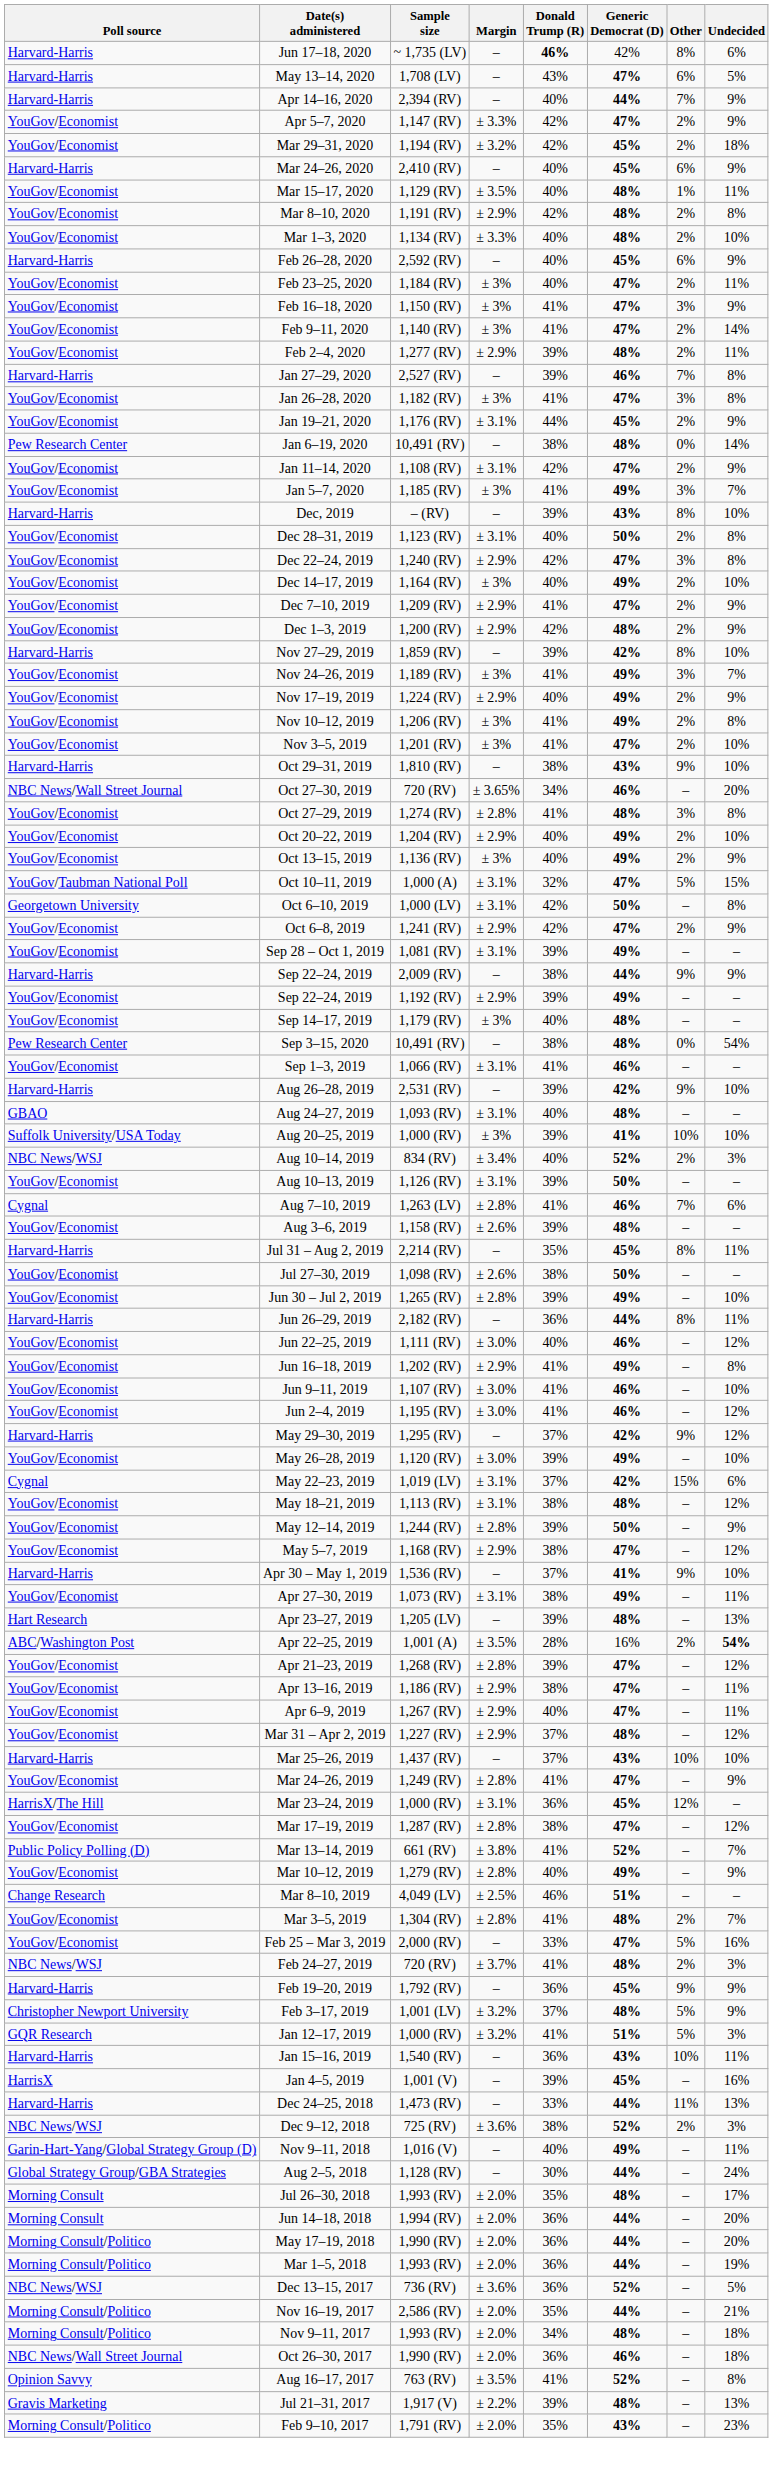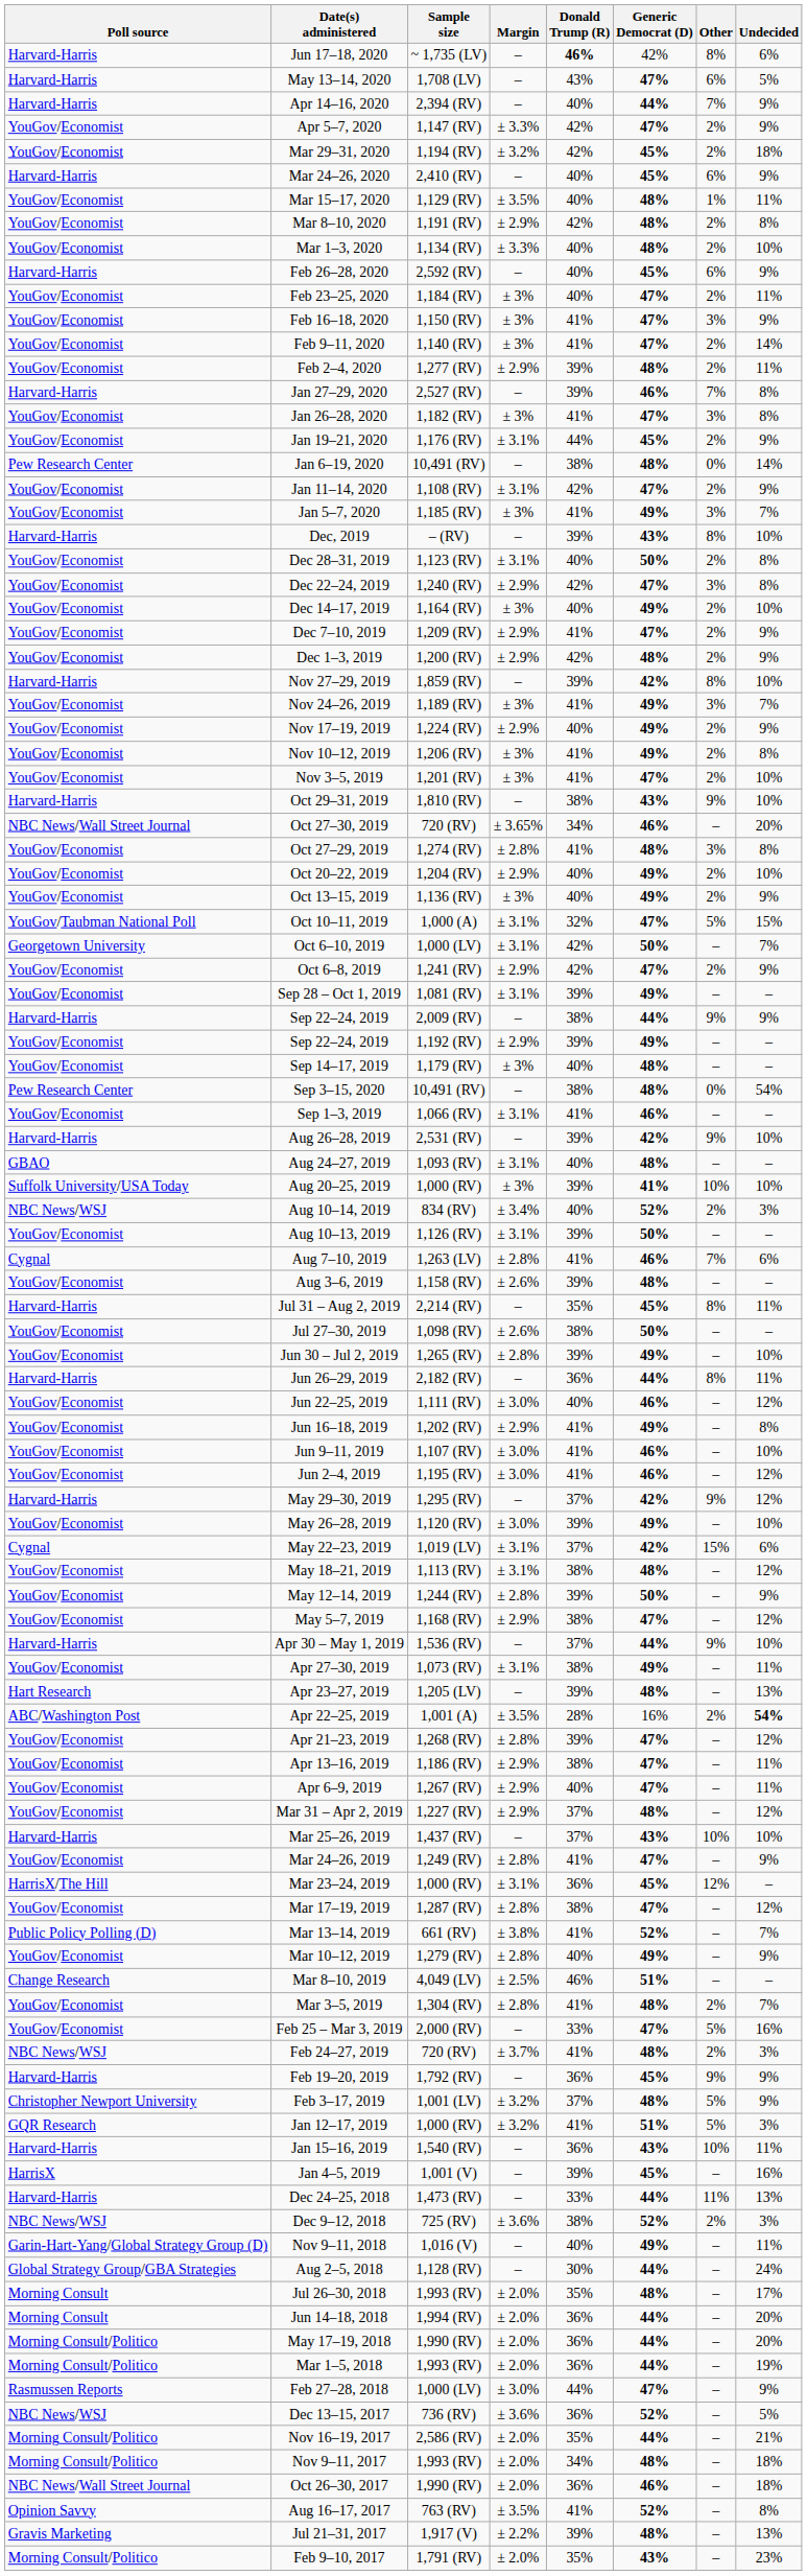Oct 6–10, 2019 | Undecided: 8% -> 7%
Apr 30 – May 1, 2019 | Generic Democrat (D): 41% -> 44%
+ row: Rasmussen Reports | Feb 27–28, 2018 | 1,000 (LV) | ± 3.0% | 44% | 47% | – | 9%
